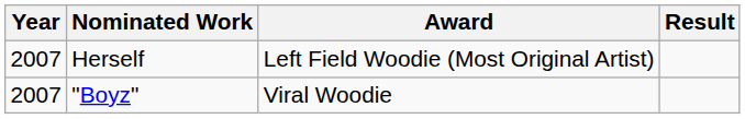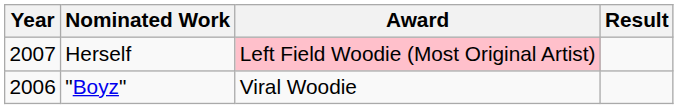Herself | Award: no background -> pink background
"Boyz" | Year: 2007 -> 2006
